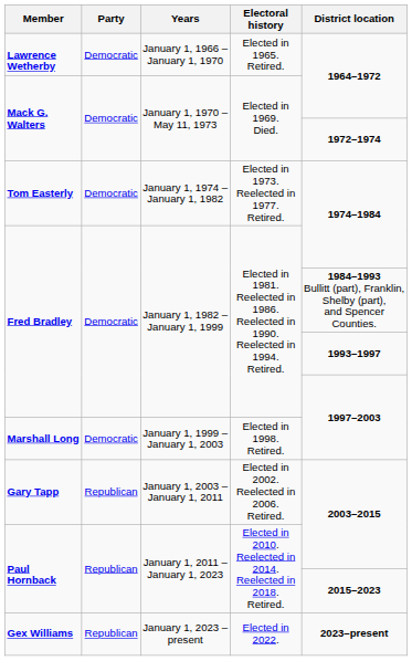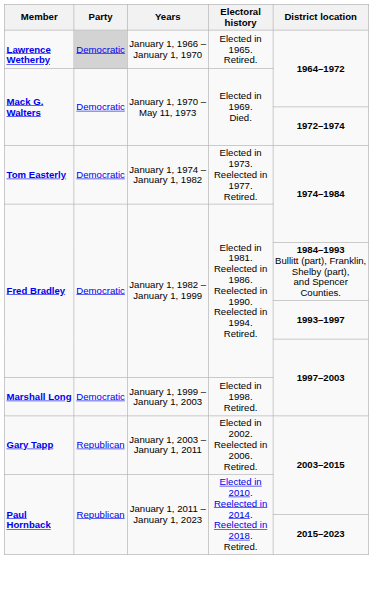Lawrence Wetherby | Party: no background -> lightgrey background
- row: Gex Williams | Republican | January 1, 2023 – present | Elected in 2022. | 2023–present
